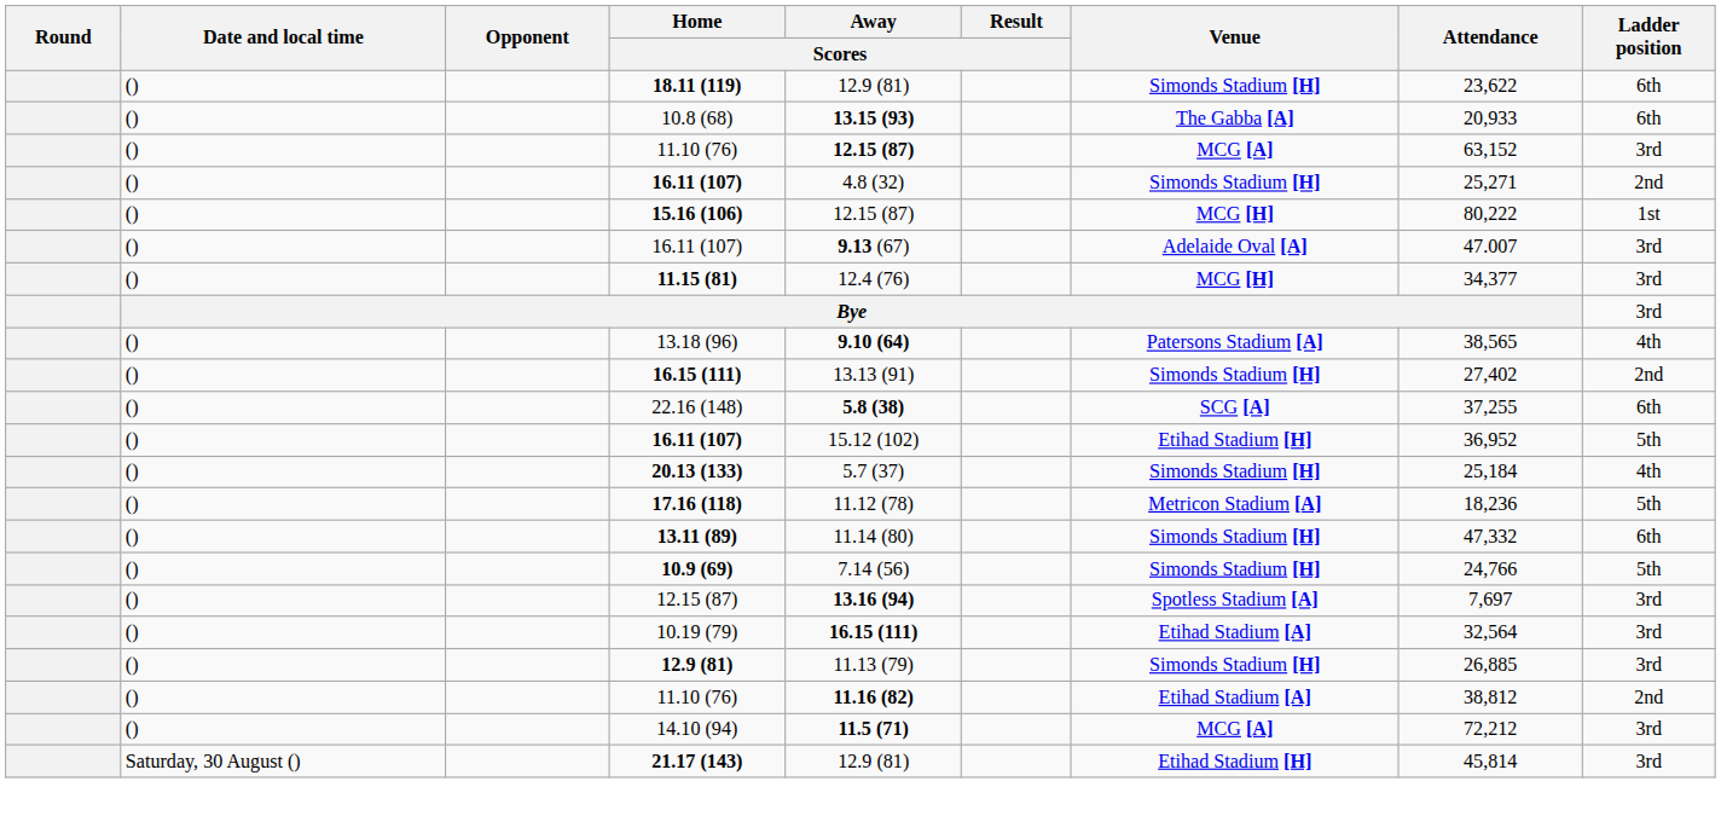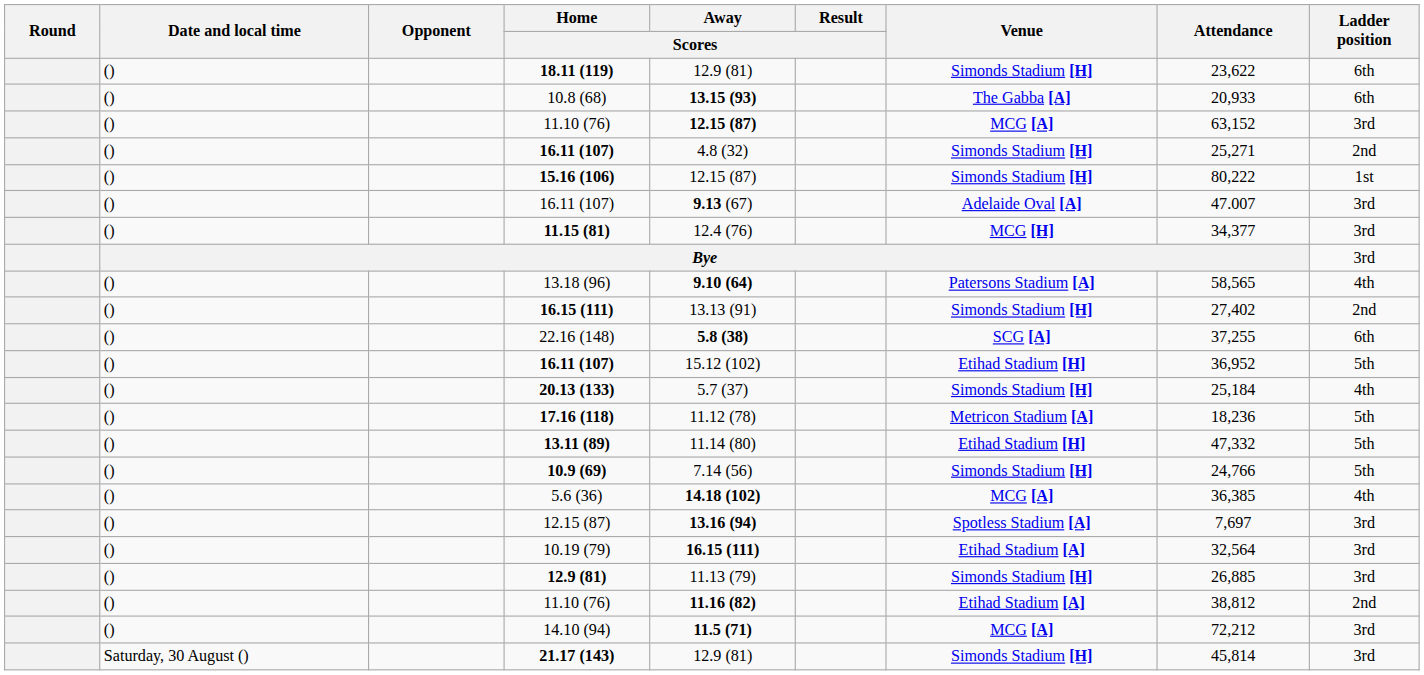15.16 (106) | Venue: MCG [H] -> Simonds Stadium [H]
13.18 (96) | Attendance: 38,565 -> 58,565
13.11 (89) | Venue: Simonds Stadium [H] -> Etihad Stadium [H]
13.11 (89) | Ladder position: 6th -> 5th
+ row: () | 5.6 (36) | 14.18 (102) | MCG [A] | 36,385 | 4th
21.17 (143) | Venue: Etihad Stadium [H] -> Simonds Stadium [H]
